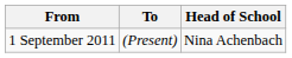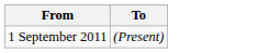- column: Head of School | Nina Achenbach
